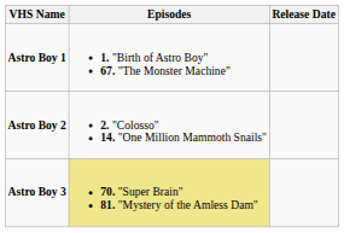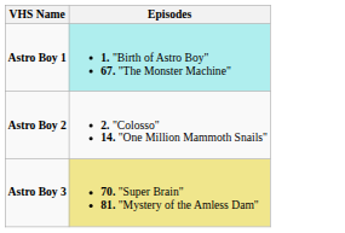- column: Release Date
Astro Boy 1 | Episodes: no background -> paleturquoise background
